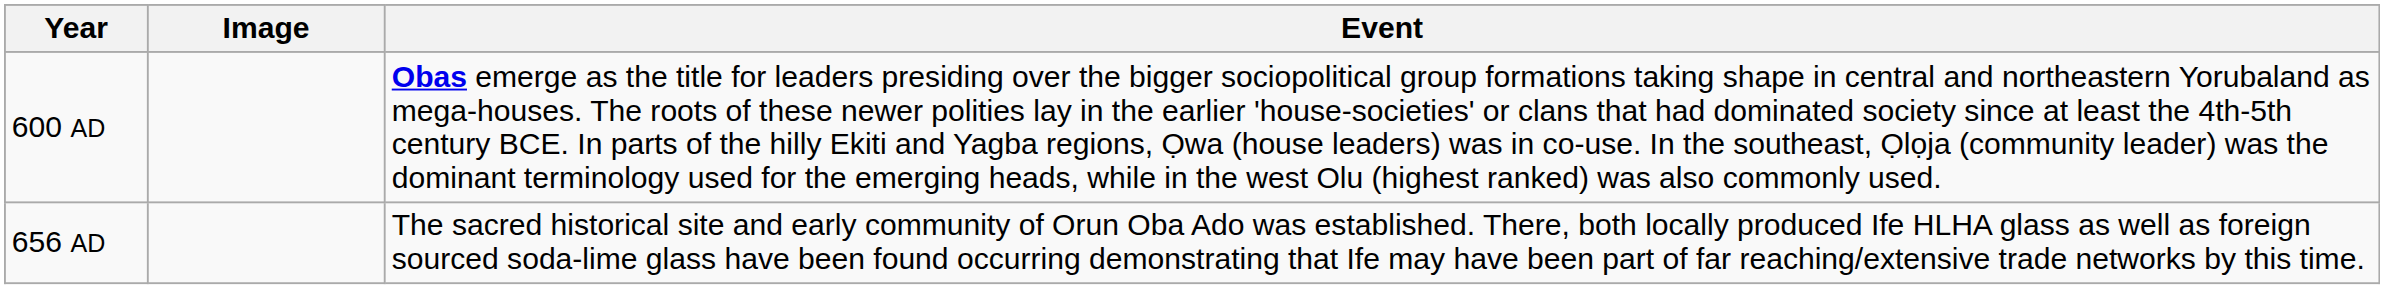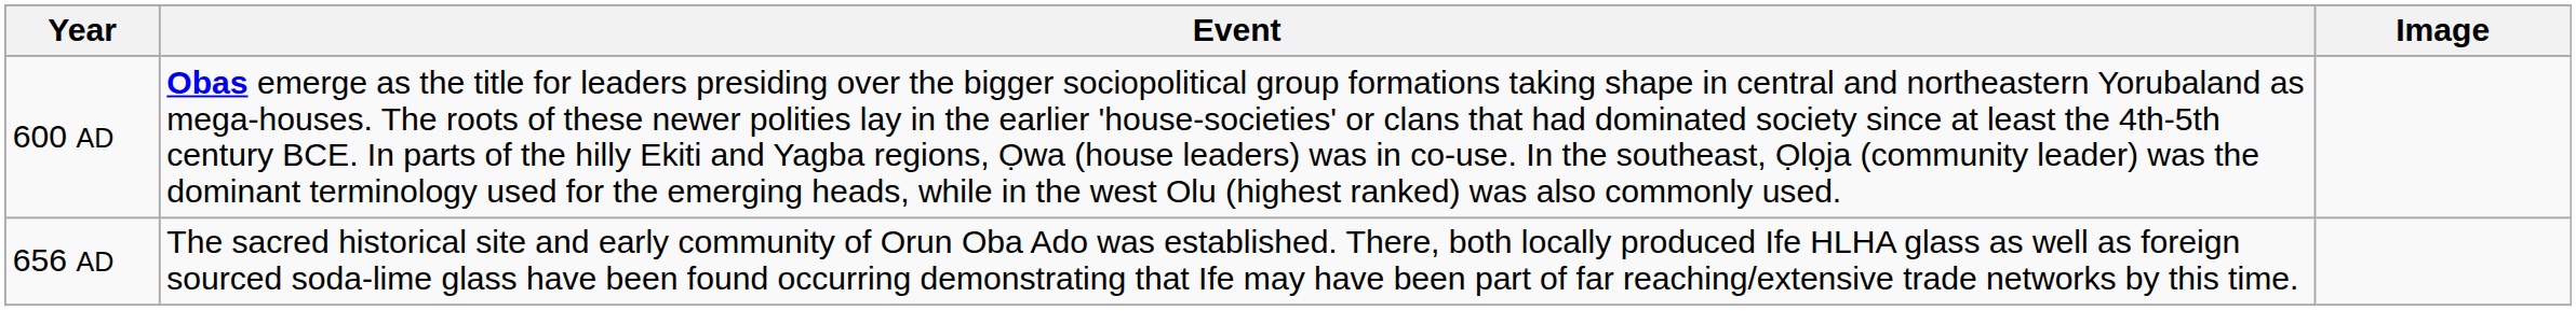columns swapped: Image <-> Event
